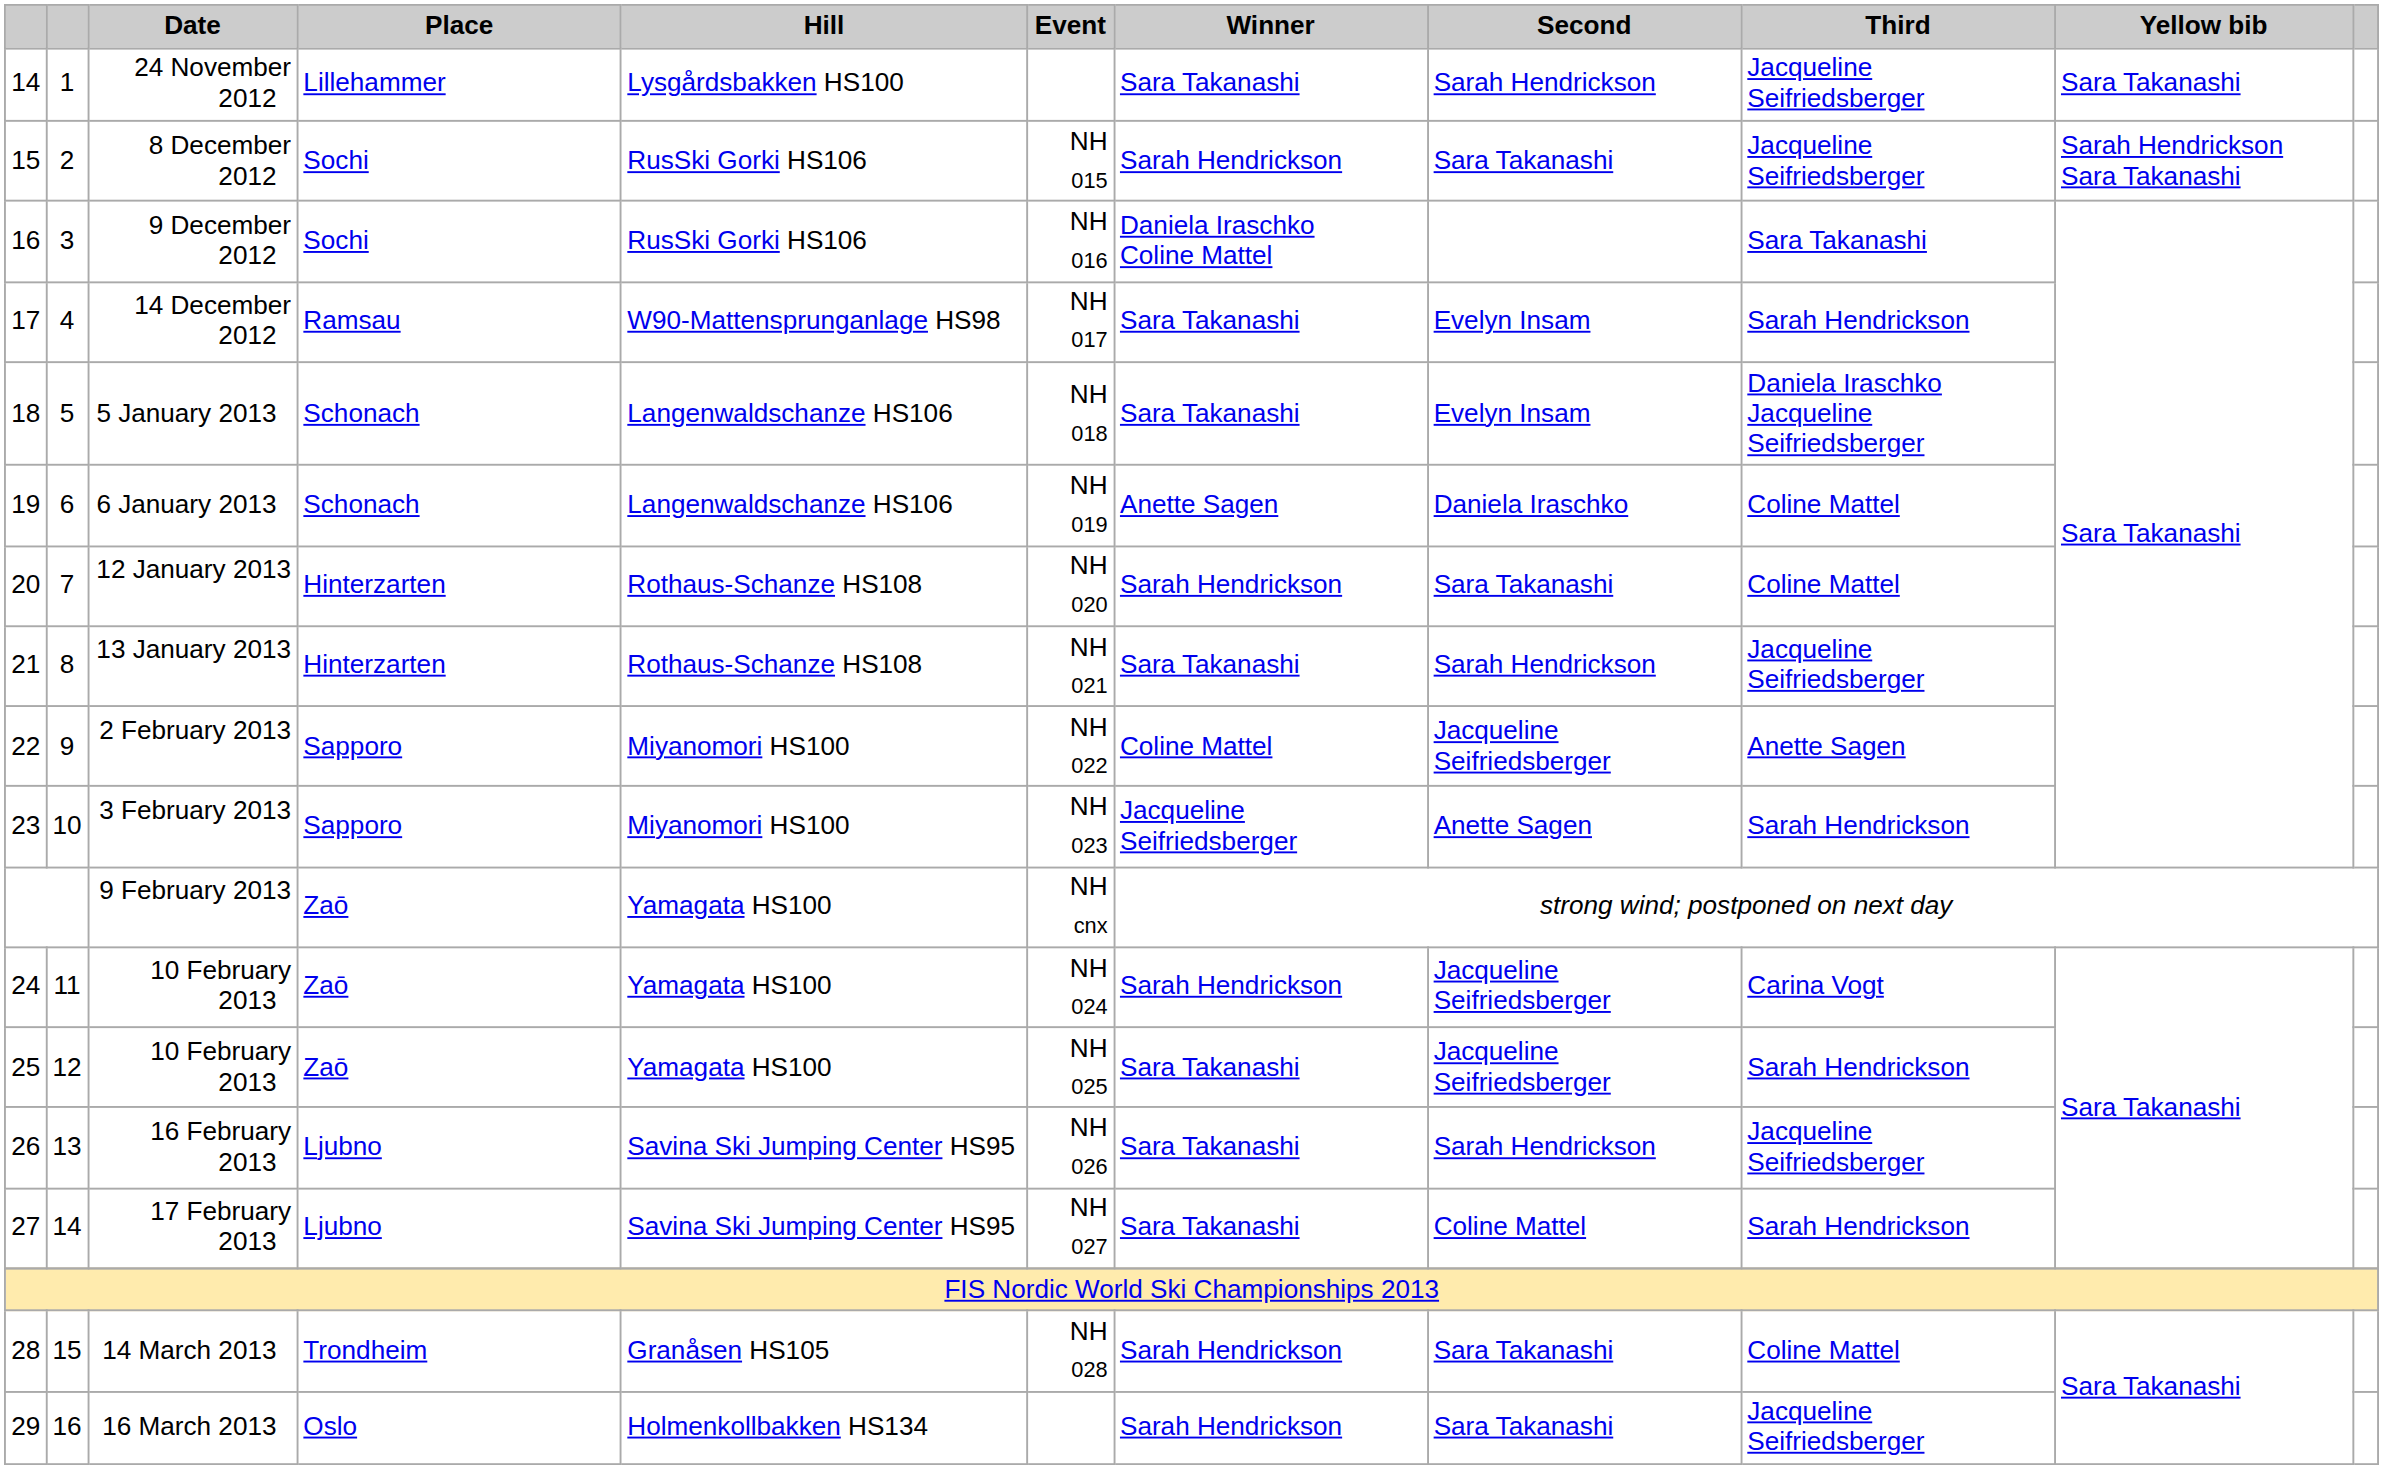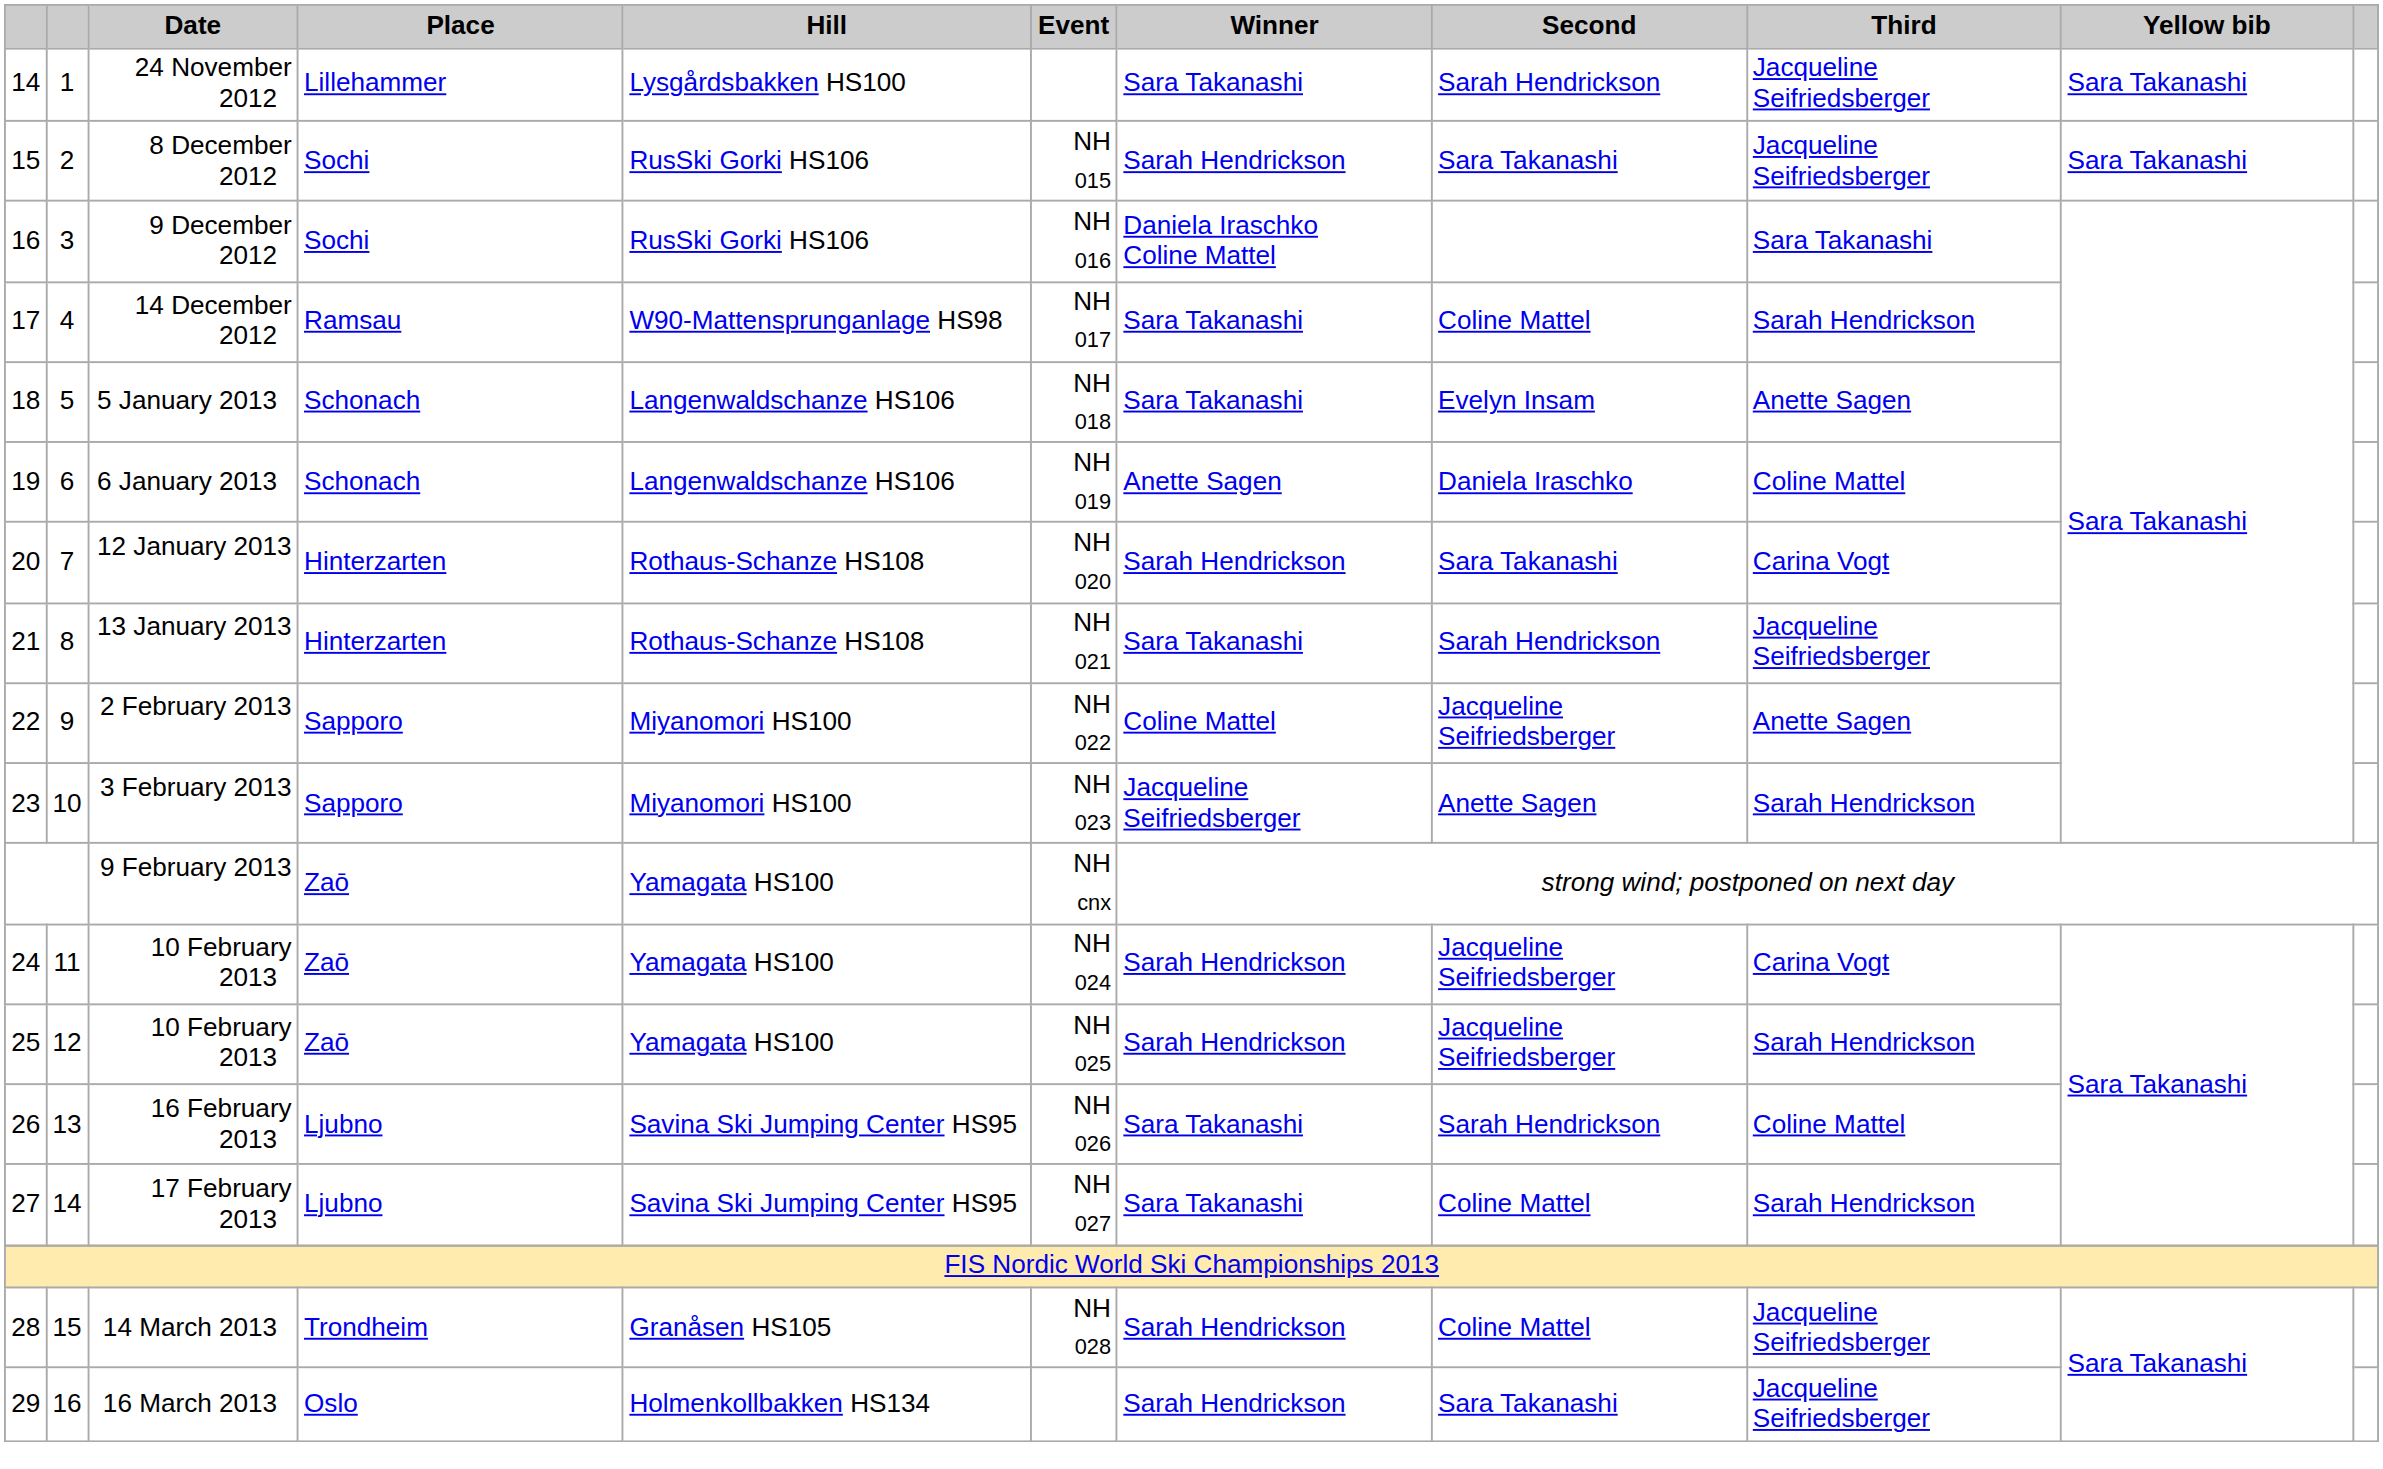8 December 2012 | Yellow bib: Sarah Hendrickson Sara Takanashi -> Sara Takanashi
14 December 2012 | Second: Evelyn Insam -> Coline Mattel
5 January 2013 | Third: Daniela Iraschko Jacqueline Seifriedsberger -> Anette Sagen
12 January 2013 | Third: Coline Mattel -> Carina Vogt
25 / 10 February 2013 | Winner: Sara Takanashi -> Sarah Hendrickson
16 February 2013 | Third: Jacqueline Seifriedsberger -> Coline Mattel
14 March 2013 | Second: Sara Takanashi -> Coline Mattel
14 March 2013 | Third: Coline Mattel -> Jacqueline Seifriedsberger
